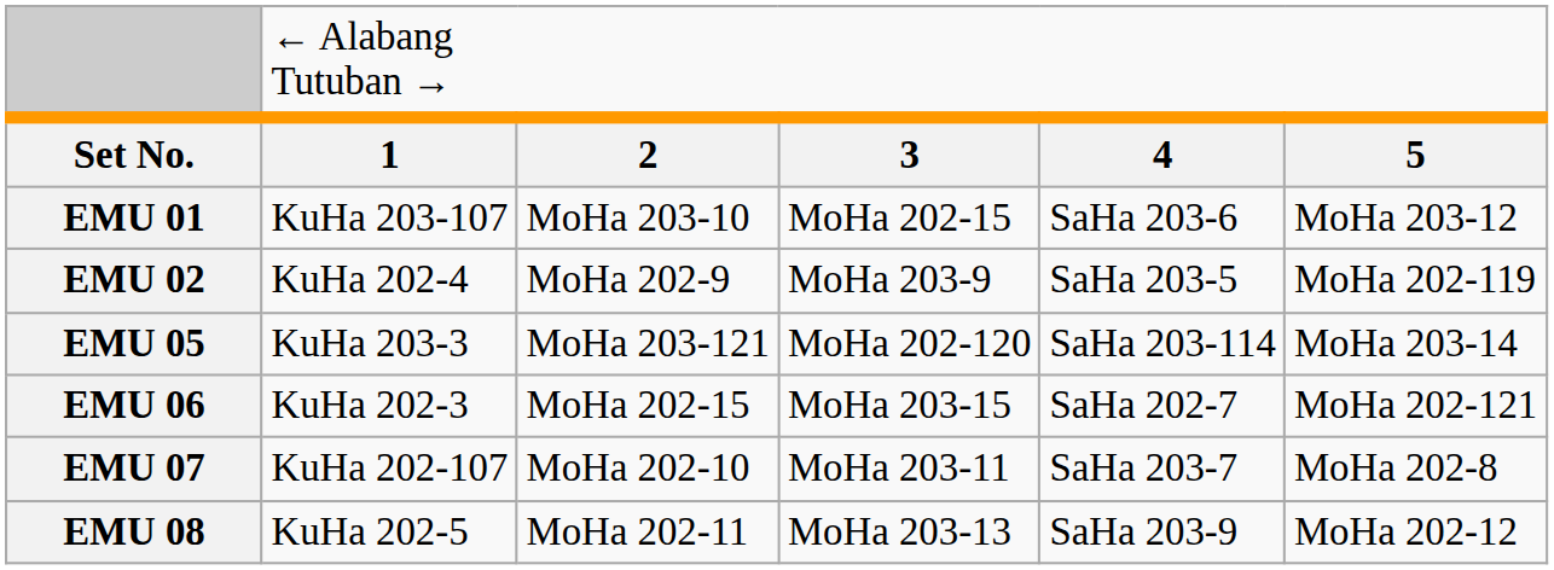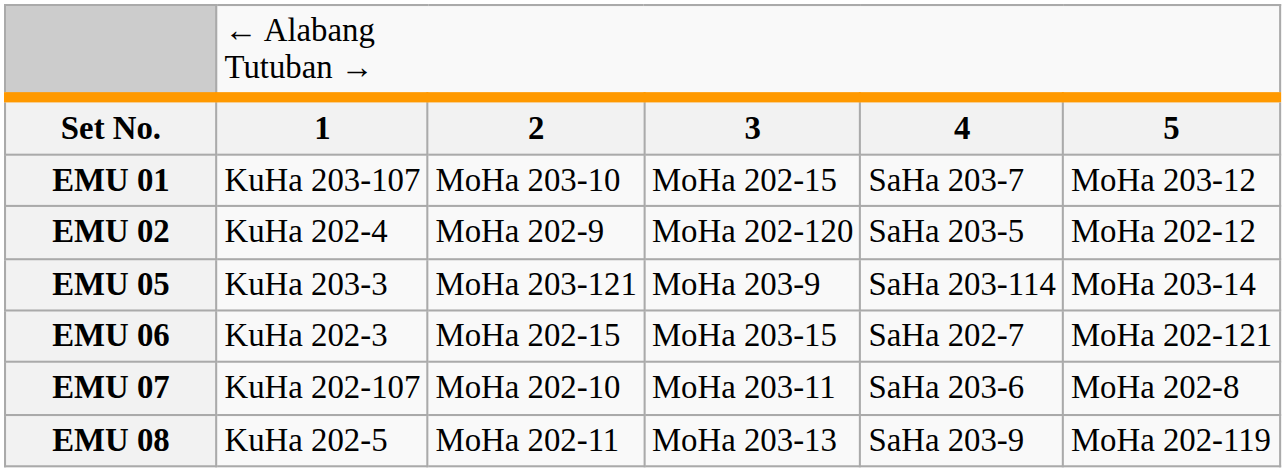EMU 01 | column 5: SaHa 203-6 -> SaHa 203-7
EMU 02 | column 4: MoHa 203-9 -> MoHa 202-120
EMU 02 | column 6: MoHa 202-119 -> MoHa 202-12
EMU 05 | column 4: MoHa 202-120 -> MoHa 203-9
EMU 07 | column 5: SaHa 203-7 -> SaHa 203-6
EMU 08 | column 6: MoHa 202-12 -> MoHa 202-119
